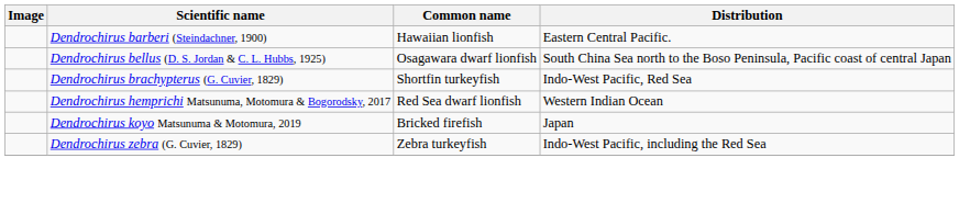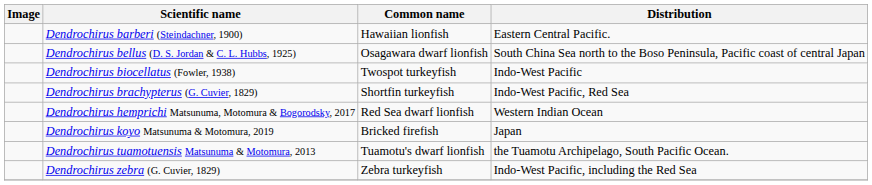+ row: Dendrochirus biocellatus (Fowler, 1938) | Twospot turkeyfish | Indo-West Pacific
+ row: Dendrochirus tuamotuensis Matsunuma & Motomura, 2013 | Tuamotu's dwarf lionfish | the Tuamotu Archipelago, South Pacific Ocean.
